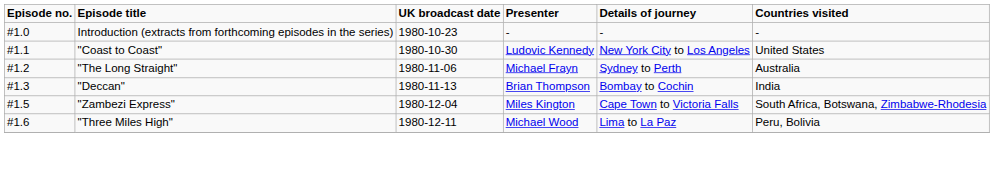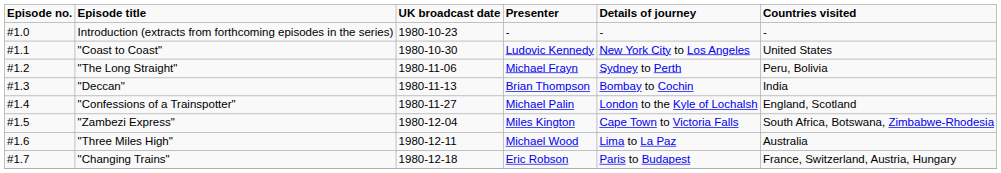"The Long Straight" | Countries visited: Australia -> Peru, Bolivia
+ row: #1.4 | "Confessions of a Trainspotter" | 1980-11-27 | Michael Palin | London to the Kyle of Lochalsh | England, Scotland
"Three Miles High" | Countries visited: Peru, Bolivia -> Australia
+ row: #1.7 | "Changing Trains" | 1980-12-18 | Eric Robson | Paris to Budapest | France, Switzerland, Austria, Hungary
